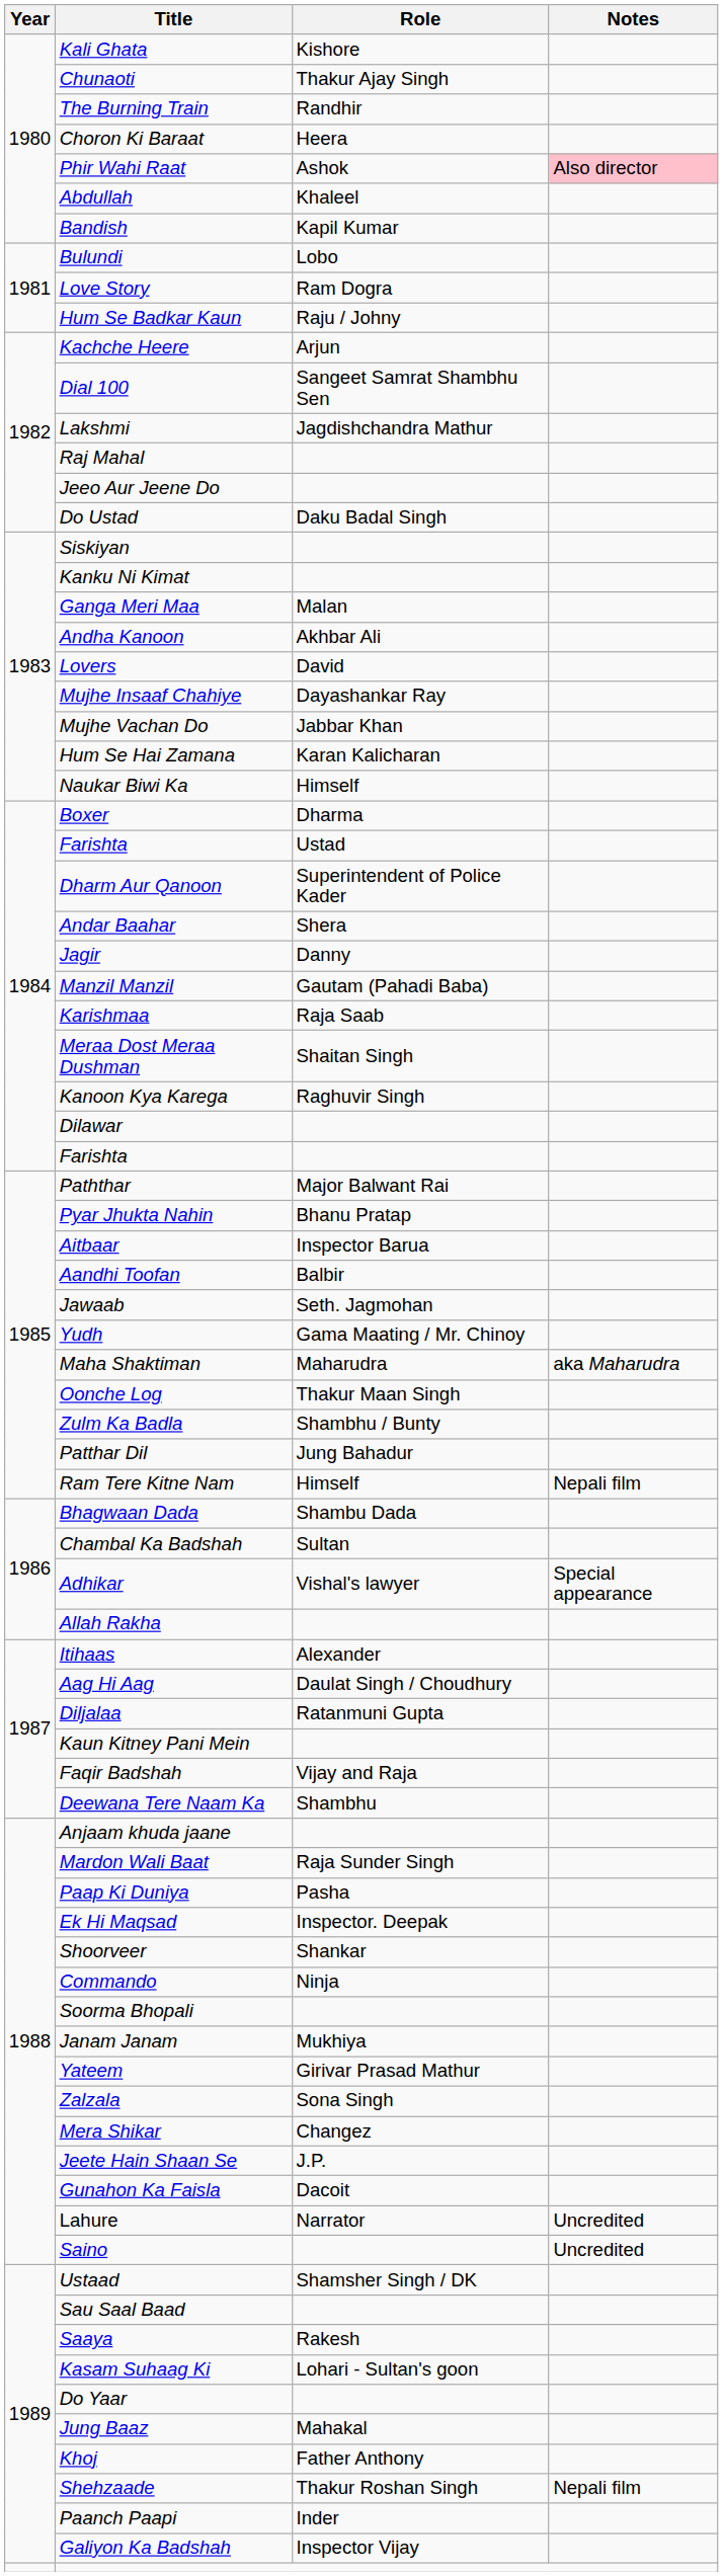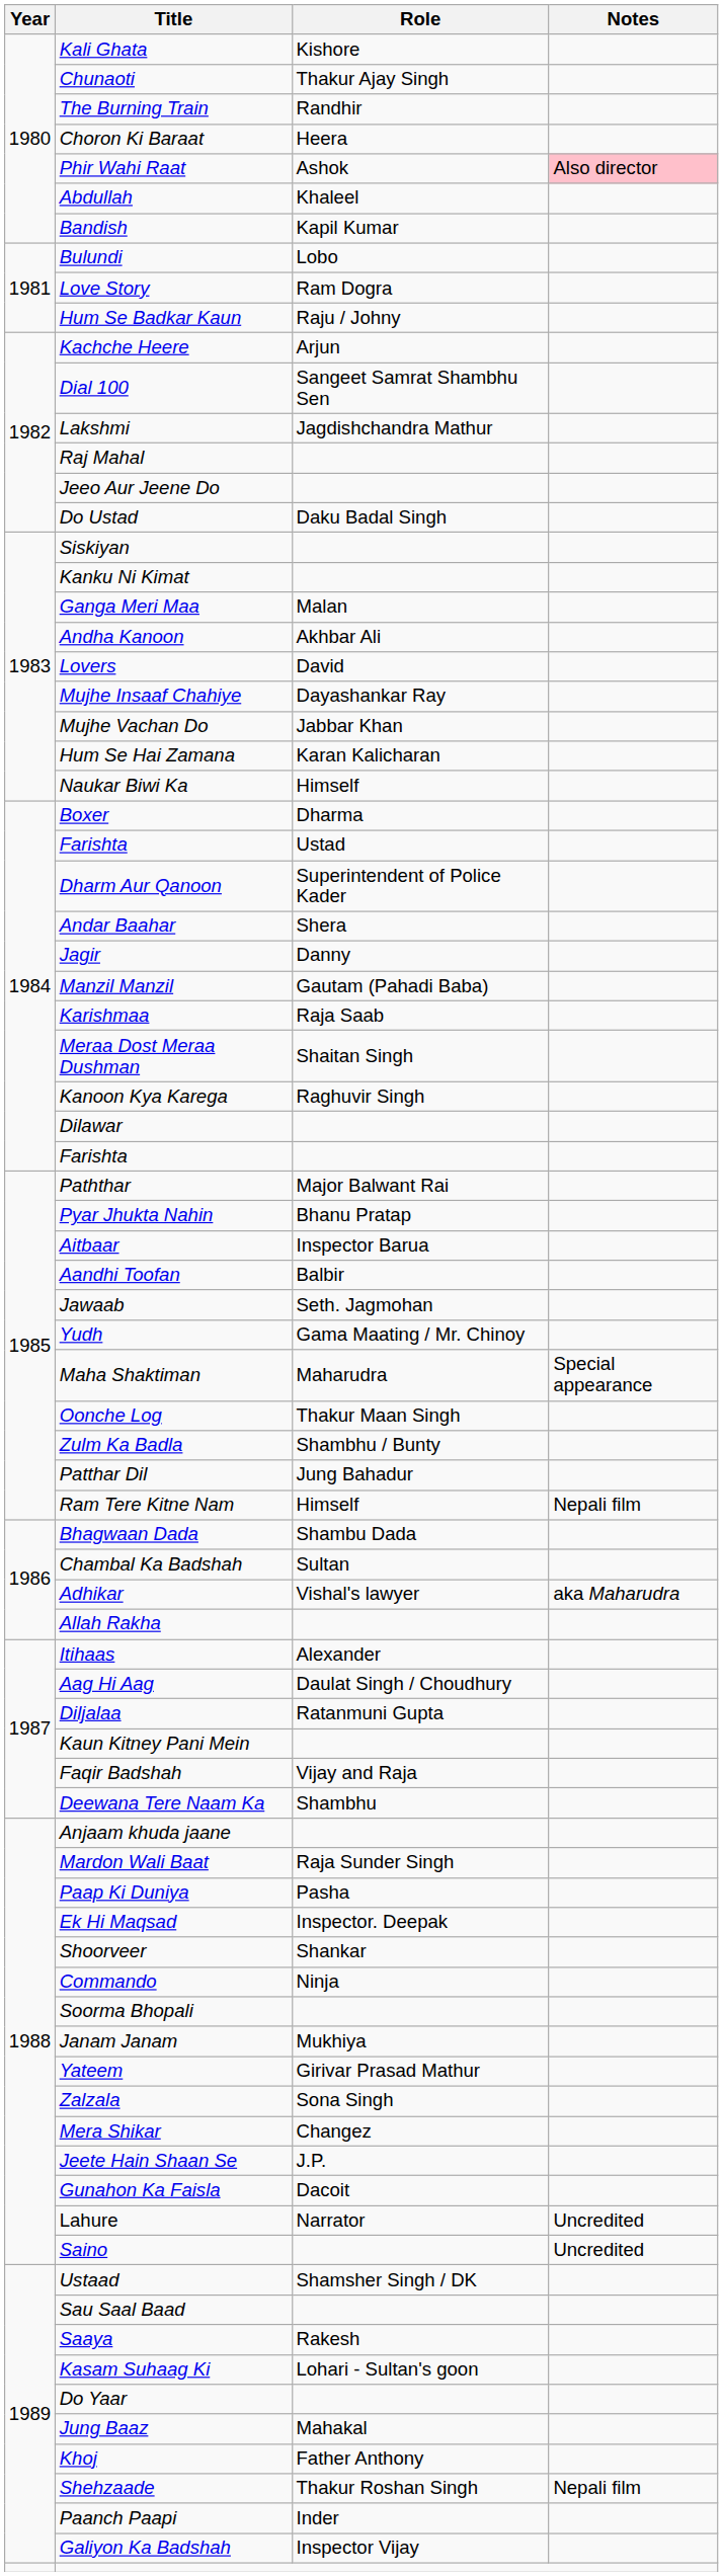Maha Shaktiman | Notes: aka Maharudra -> Special appearance
Adhikar | Notes: Special appearance -> aka Maharudra
